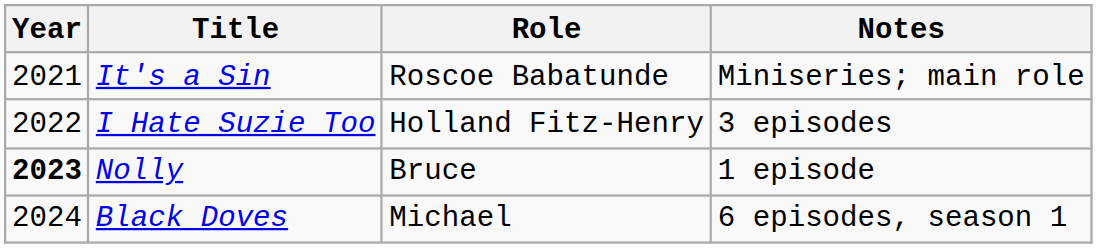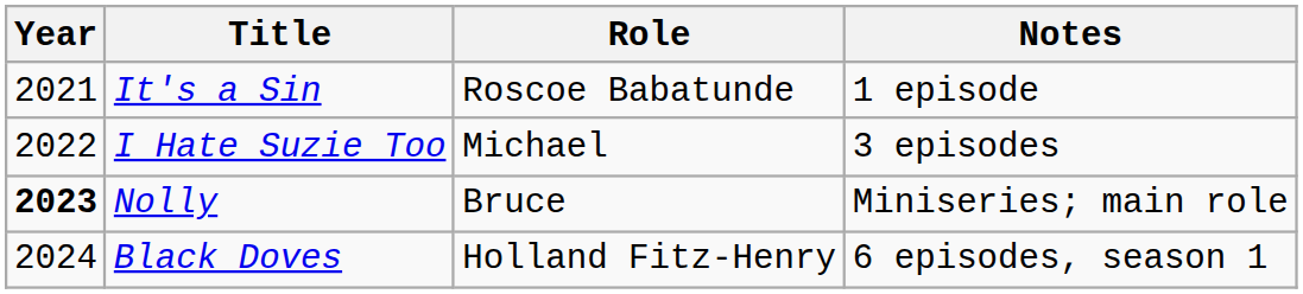It's a Sin | Notes: Miniseries; main role -> 1 episode
I Hate Suzie Too | Role: Holland Fitz-Henry -> Michael
Nolly | Notes: 1 episode -> Miniseries; main role
Black Doves | Role: Michael -> Holland Fitz-Henry
